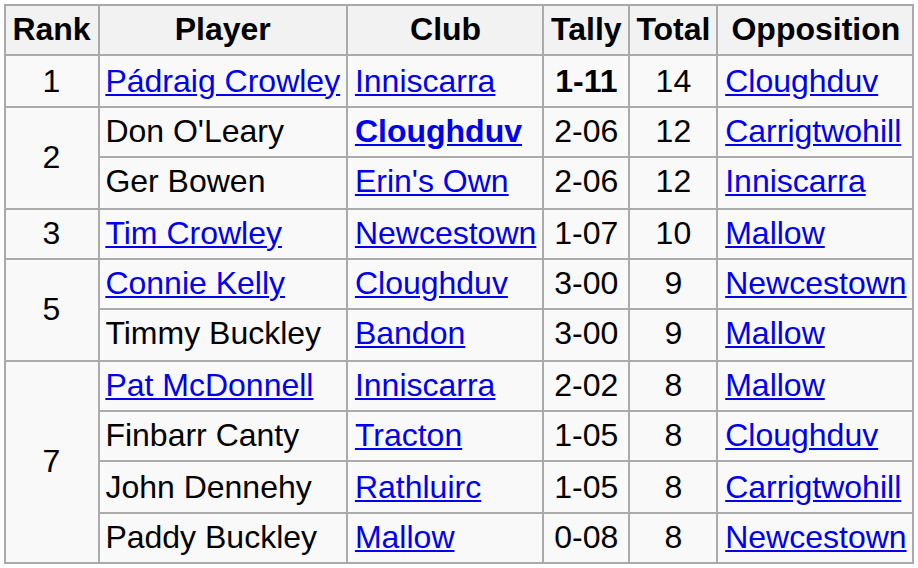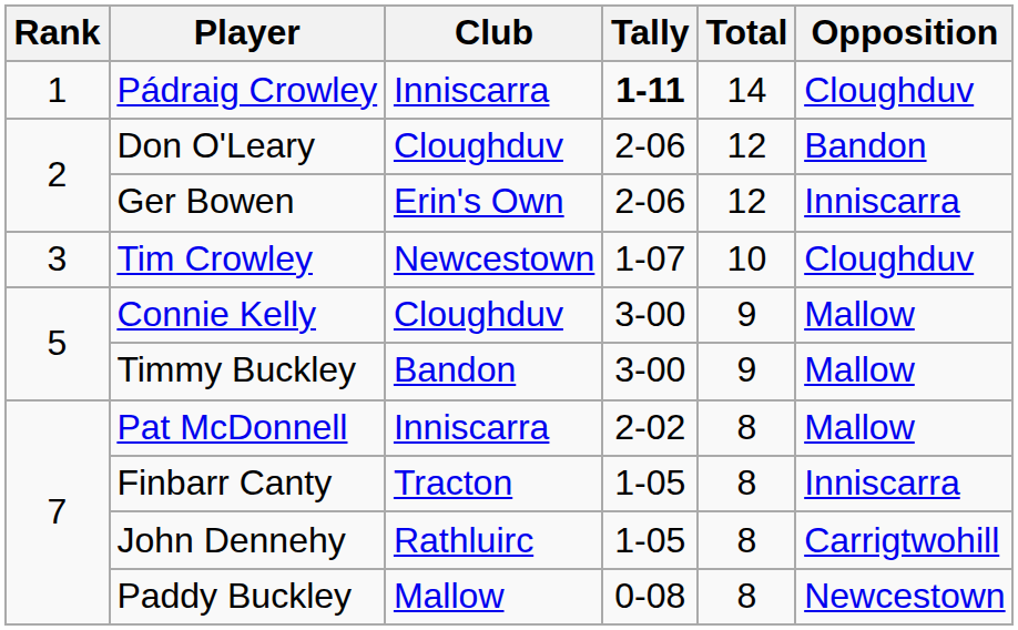Don O'Leary | Club: bold -> normal
Don O'Leary | Opposition: Carrigtwohill -> Bandon
Tim Crowley | Opposition: Mallow -> Cloughduv
Connie Kelly | Opposition: Newcestown -> Mallow
Finbarr Canty | Opposition: Cloughduv -> Inniscarra
